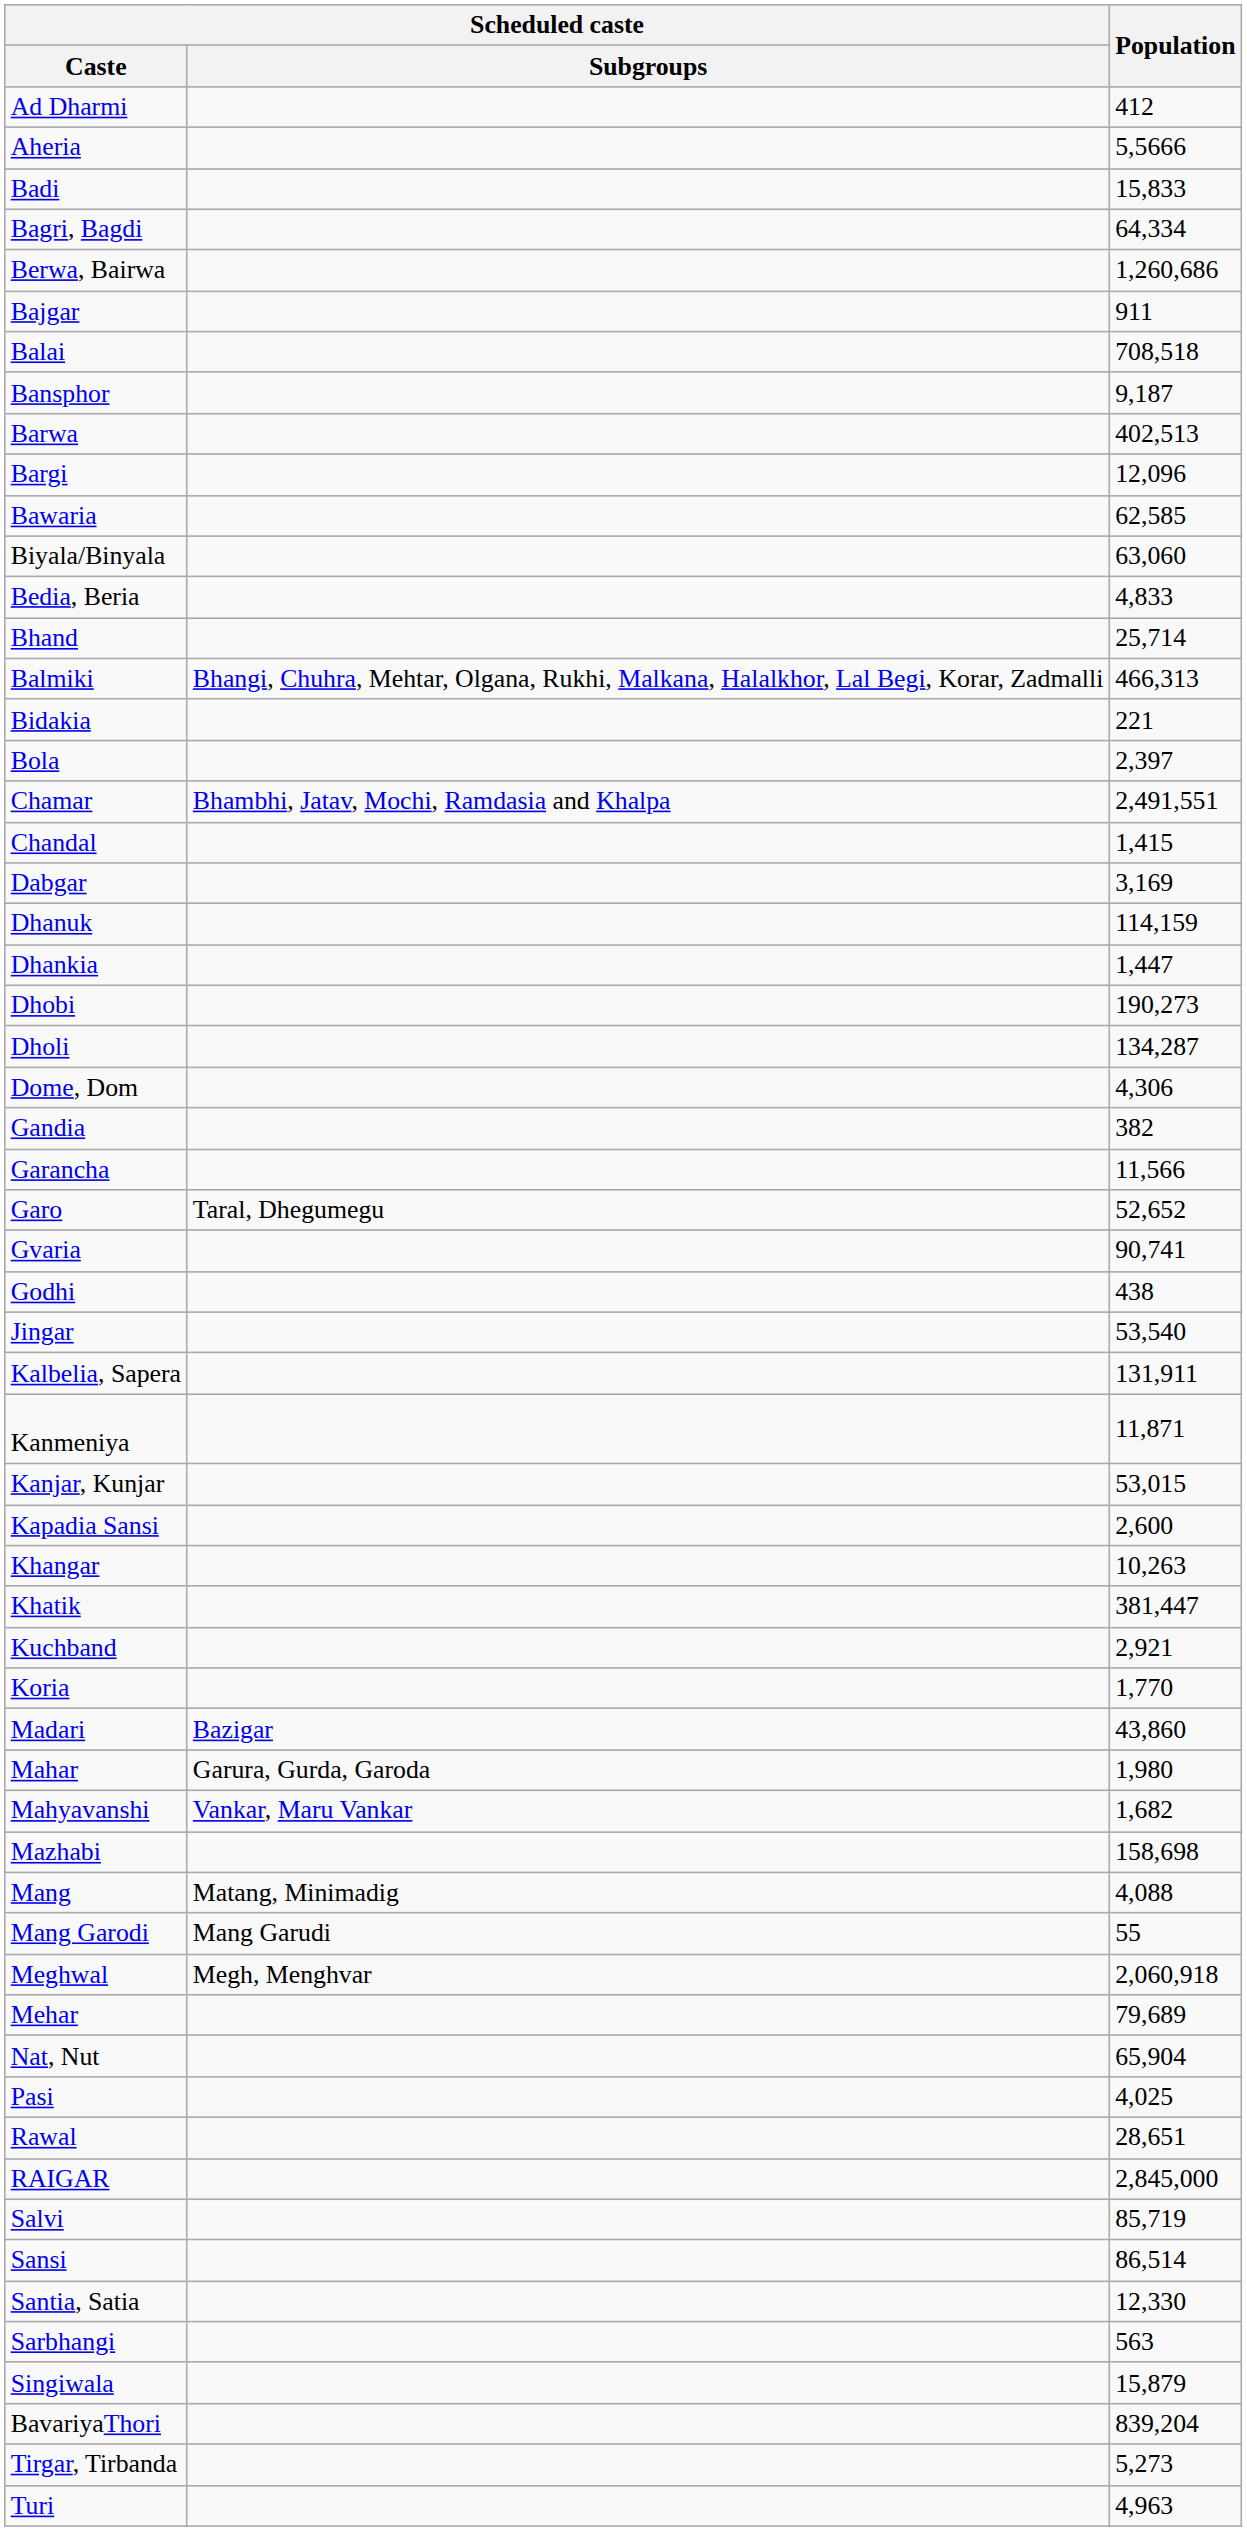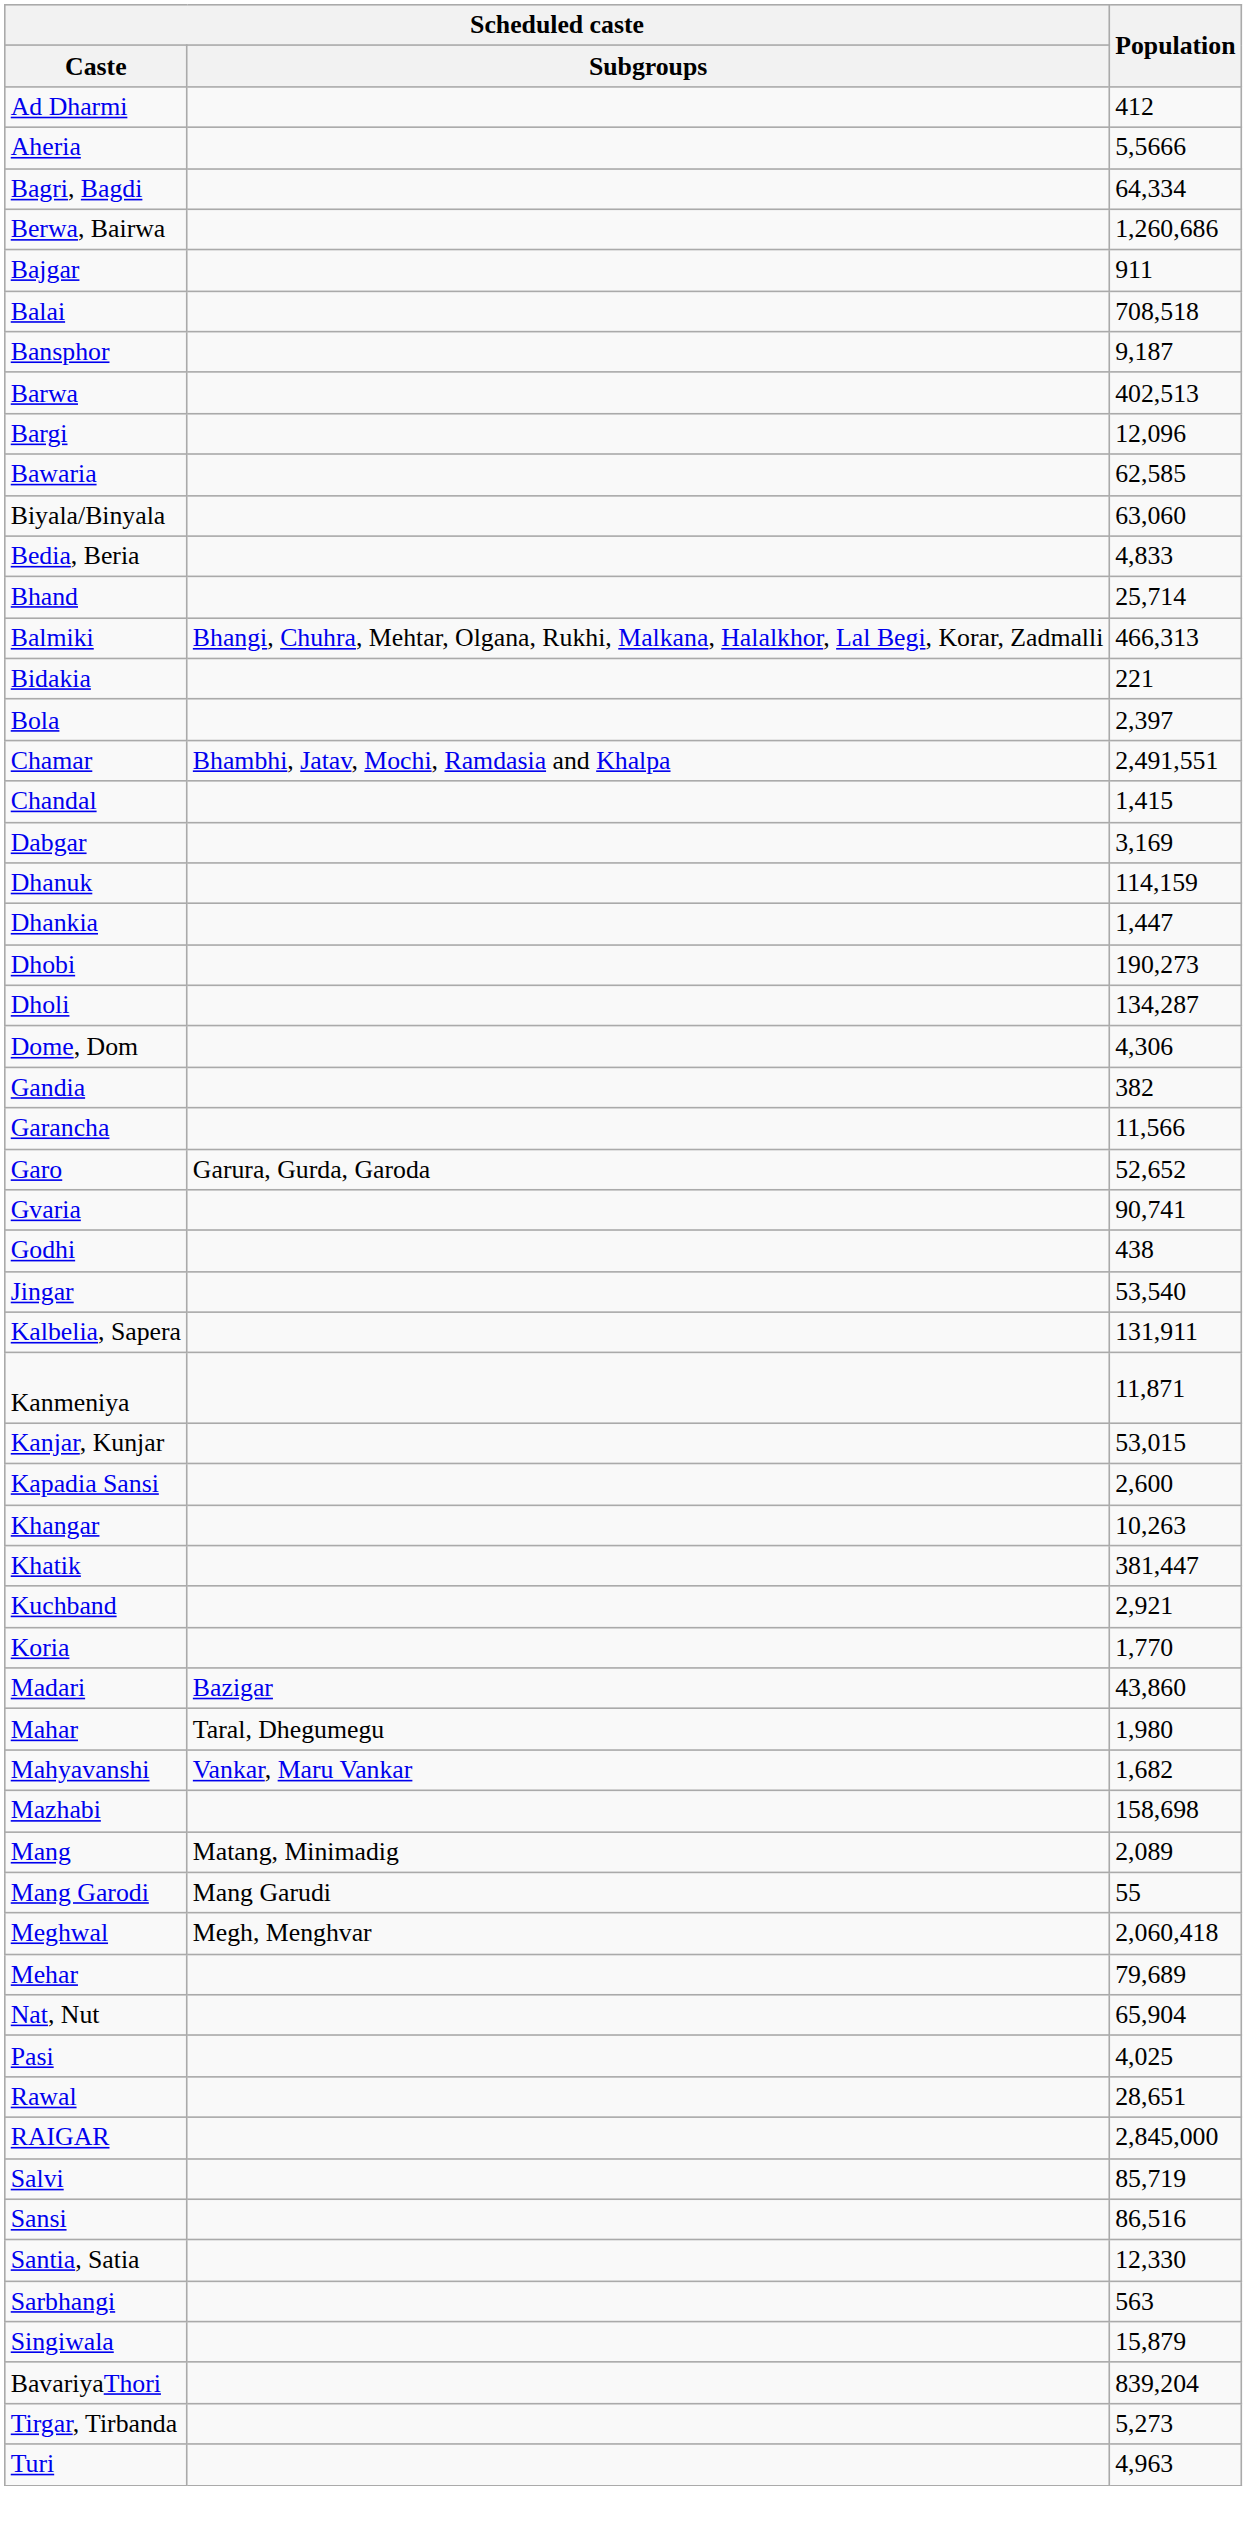- row: Badi | 15,833
Garo | Scheduled caste / Subgroups: Taral, Dhegumegu -> Garura, Gurda, Garoda
Mahar | Scheduled caste / Subgroups: Garura, Gurda, Garoda -> Taral, Dhegumegu
Mang | Population: 4,088 -> 2,089
Meghwal | Population: 2,060,918 -> 2,060,418
Sansi | Population: 86,514 -> 86,516
